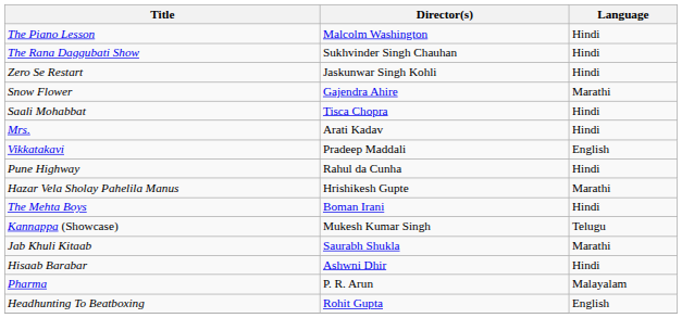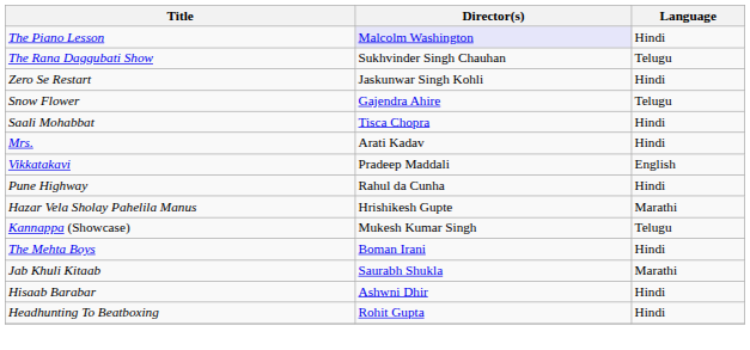The Piano Lesson | Director(s): no background -> lavender background
The Rana Daggubati Show | Language: Hindi -> Telugu
Snow Flower | Language: Marathi -> Telugu
rows swapped: Kannappa (Showcase) <-> The Mehta Boys
- row: Pharma | P. R. Arun | Malayalam
Headhunting To Beatboxing | Language: English -> Hindi
